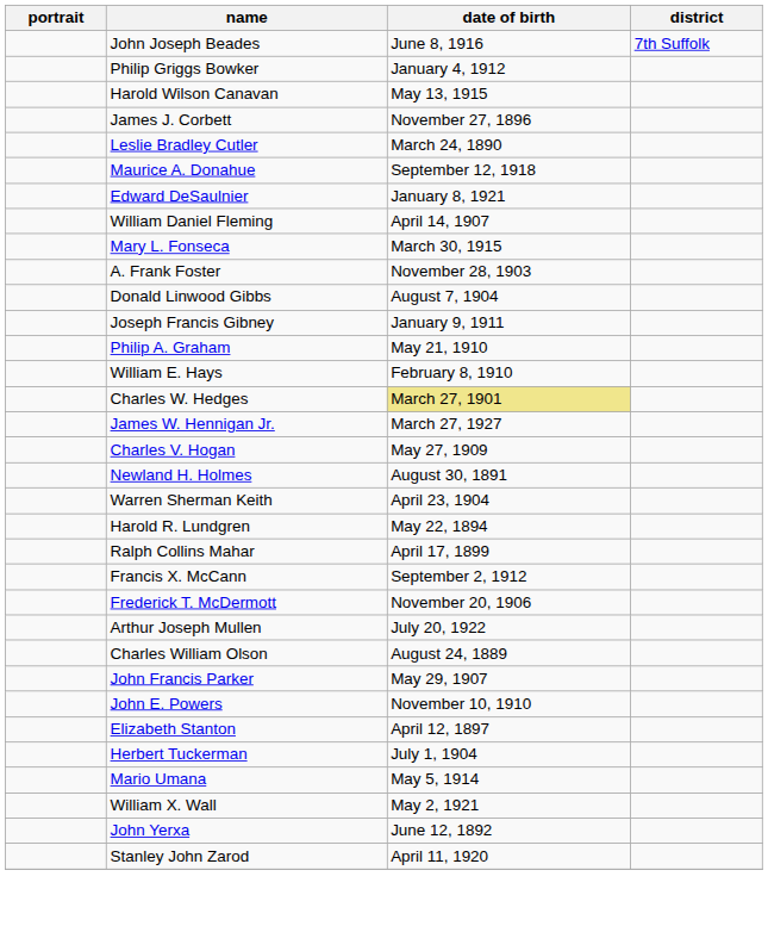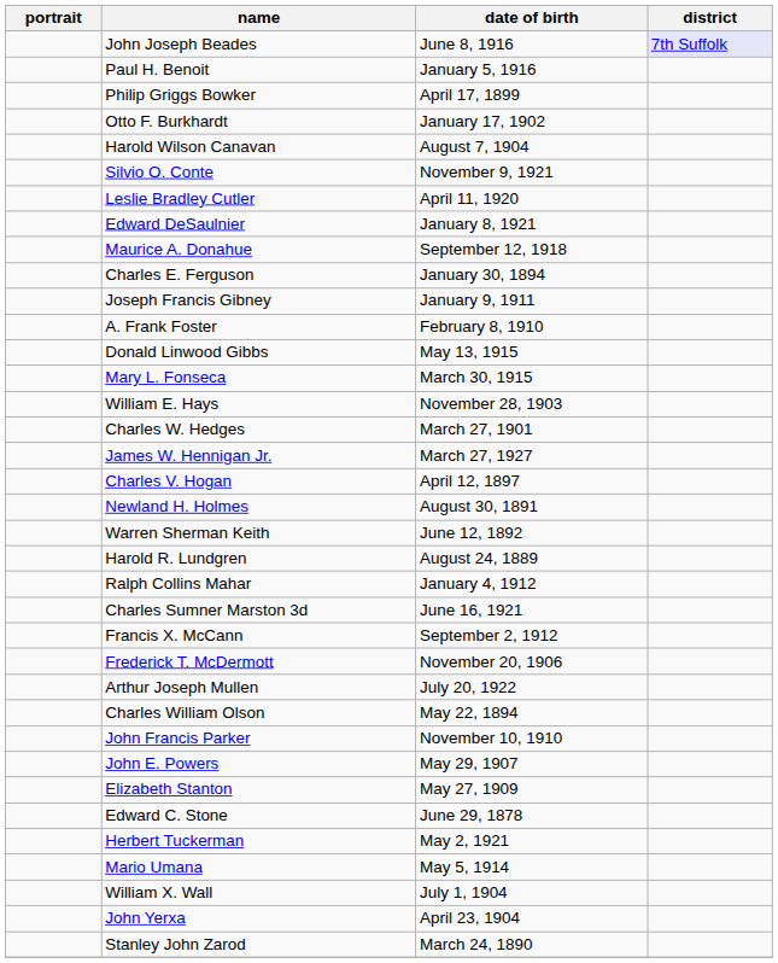John Joseph Beades | district: no background -> lavender background
+ row: Paul H. Benoit | January 5, 1916
Philip Griggs Bowker | date of birth: January 4, 1912 -> April 17, 1899
+ row: Otto F. Burkhardt | January 17, 1902
Harold Wilson Canavan | date of birth: May 13, 1915 -> August 7, 1904
+ row: Silvio O. Conte | November 9, 1921
- row: James J. Corbett | November 27, 1896
Leslie Bradley Cutler | date of birth: March 24, 1890 -> April 11, 1920
rows swapped: Edward DeSaulnier <-> Maurice A. Donahue
+ row: Charles E. Ferguson | January 30, 1894
- row: William Daniel Fleming | April 14, 1907
rows swapped: Mary L. Fonseca <-> Joseph Francis Gibney
A. Frank Foster | date of birth: November 28, 1903 -> February 8, 1910
Donald Linwood Gibbs | date of birth: August 7, 1904 -> May 13, 1915
- row: Philip A. Graham | May 21, 1910
William E. Hays | date of birth: February 8, 1910 -> November 28, 1903
Charles W. Hedges | date of birth: khaki background -> no background
Charles V. Hogan | date of birth: May 27, 1909 -> April 12, 1897
Warren Sherman Keith | date of birth: April 23, 1904 -> June 12, 1892
Harold R. Lundgren | date of birth: May 22, 1894 -> August 24, 1889
Ralph Collins Mahar | date of birth: April 17, 1899 -> January 4, 1912
+ row: Charles Sumner Marston 3d | June 16, 1921
Charles William Olson | date of birth: August 24, 1889 -> May 22, 1894
John Francis Parker | date of birth: May 29, 1907 -> November 10, 1910
John E. Powers | date of birth: November 10, 1910 -> May 29, 1907
Elizabeth Stanton | date of birth: April 12, 1897 -> May 27, 1909
+ row: Edward C. Stone | June 29, 1878
Herbert Tuckerman | date of birth: July 1, 1904 -> May 2, 1921
William X. Wall | date of birth: May 2, 1921 -> July 1, 1904
John Yerxa | date of birth: June 12, 1892 -> April 23, 1904
Stanley John Zarod | date of birth: April 11, 1920 -> March 24, 1890
